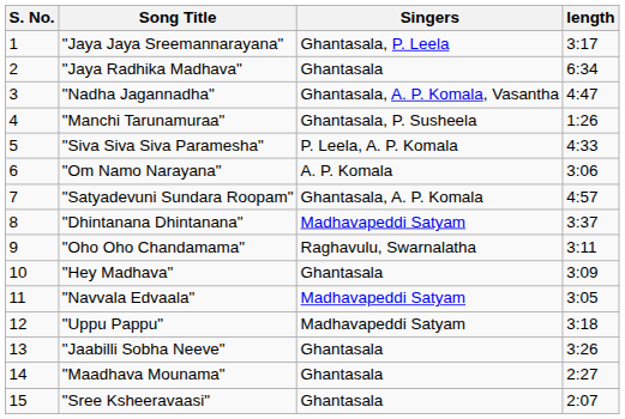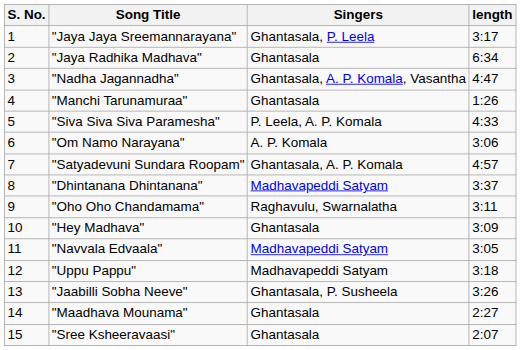"Manchi Tarunamuraa" | Singers: Ghantasala, P. Susheela -> Ghantasala
"Jaabilli Sobha Neeve" | Singers: Ghantasala -> Ghantasala, P. Susheela
